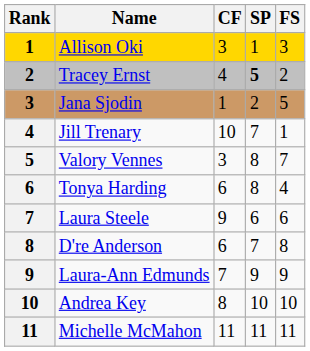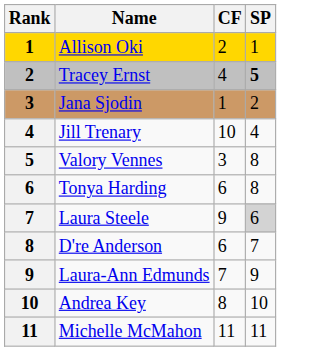- column: FS | 3 | 2 | 5 | 1 | 7 | 4 | 6 | 8 | 9 | 10 | 11
Allison Oki | CF: 3 -> 2
Jill Trenary | SP: 7 -> 4
Laura Steele | SP: no background -> lightgrey background
